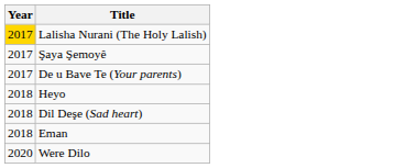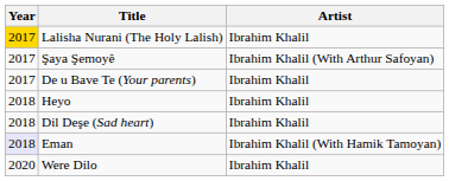+ column: Artist | Ibrahim Khalil | Ibrahim Khalil (With Arthur Safoyan) | Ibrahim Khalil | Ibrahim Khalil | Ibrahim Khalil | Ibrahim Khalil (With Hamik Tamoyan) | Ibrahim Khalil
Eman | Year: no background -> lavender background
